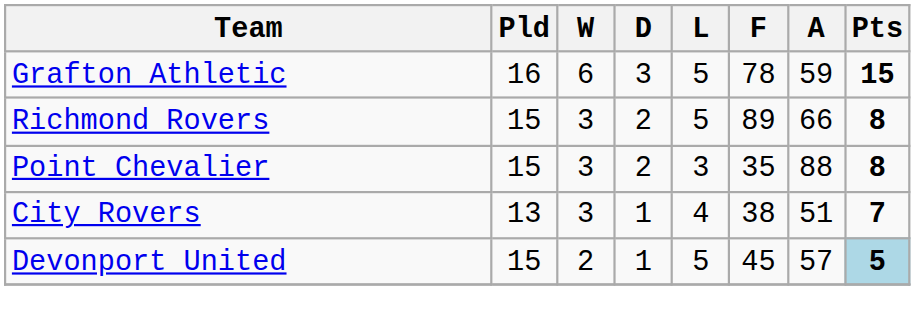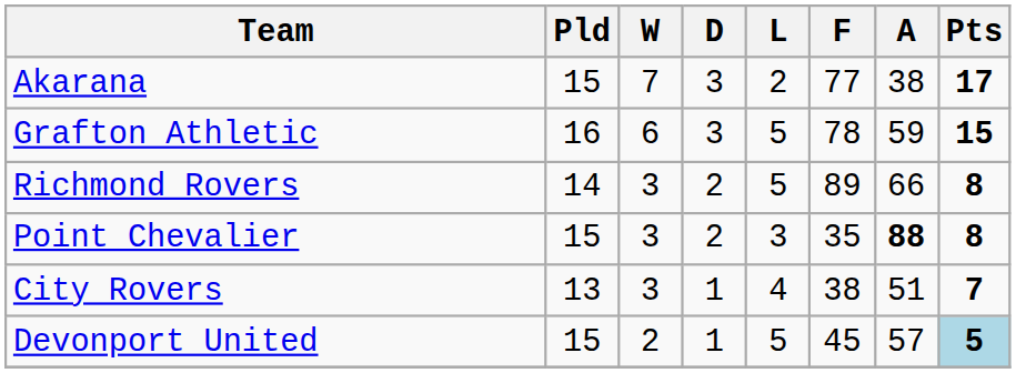+ row: Akarana | 15 | 7 | 3 | 2 | 77 | 38 | 17
Richmond Rovers | Pld: 15 -> 14
Point Chevalier | A: normal -> bold
